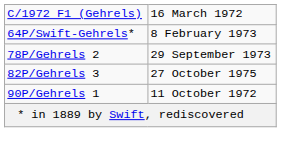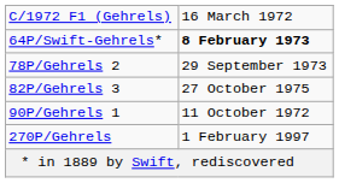64P/Swift-Gehrels* | column 2: normal -> bold
+ row: 270P/Gehrels | 1 February 1997
